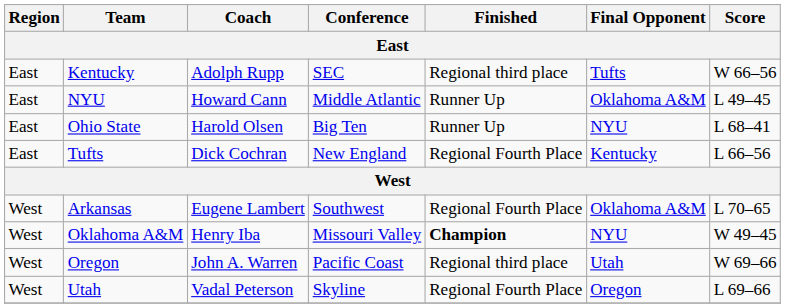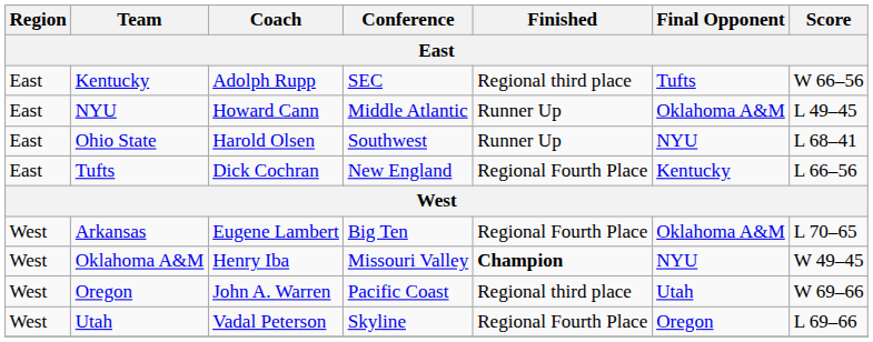Ohio State | Conference: Big Ten -> Southwest
Arkansas | Conference: Southwest -> Big Ten
